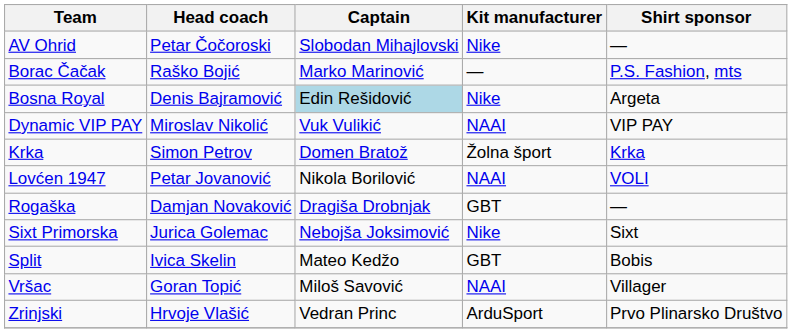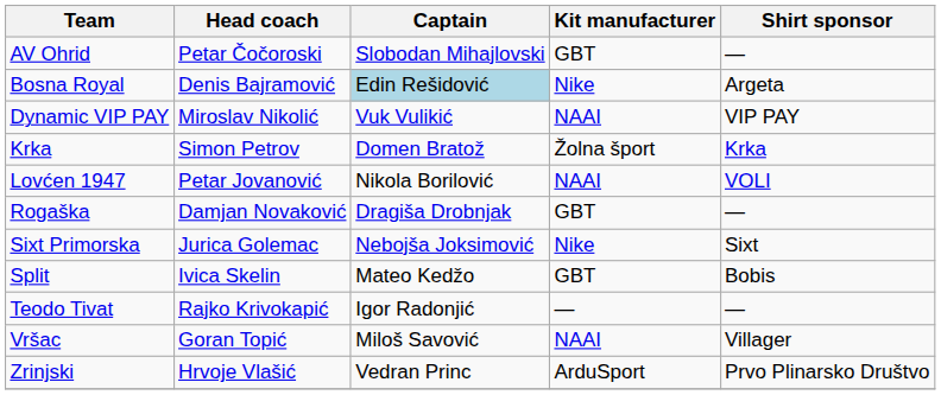AV Ohrid | Kit manufacturer: Nike -> GBT
- row: Borac Čačak | Raško Bojić | Marko Marinović | — | P.S. Fashion, mts
+ row: Teodo Tivat | Rajko Krivokapić | Igor Radonjić | — | —
